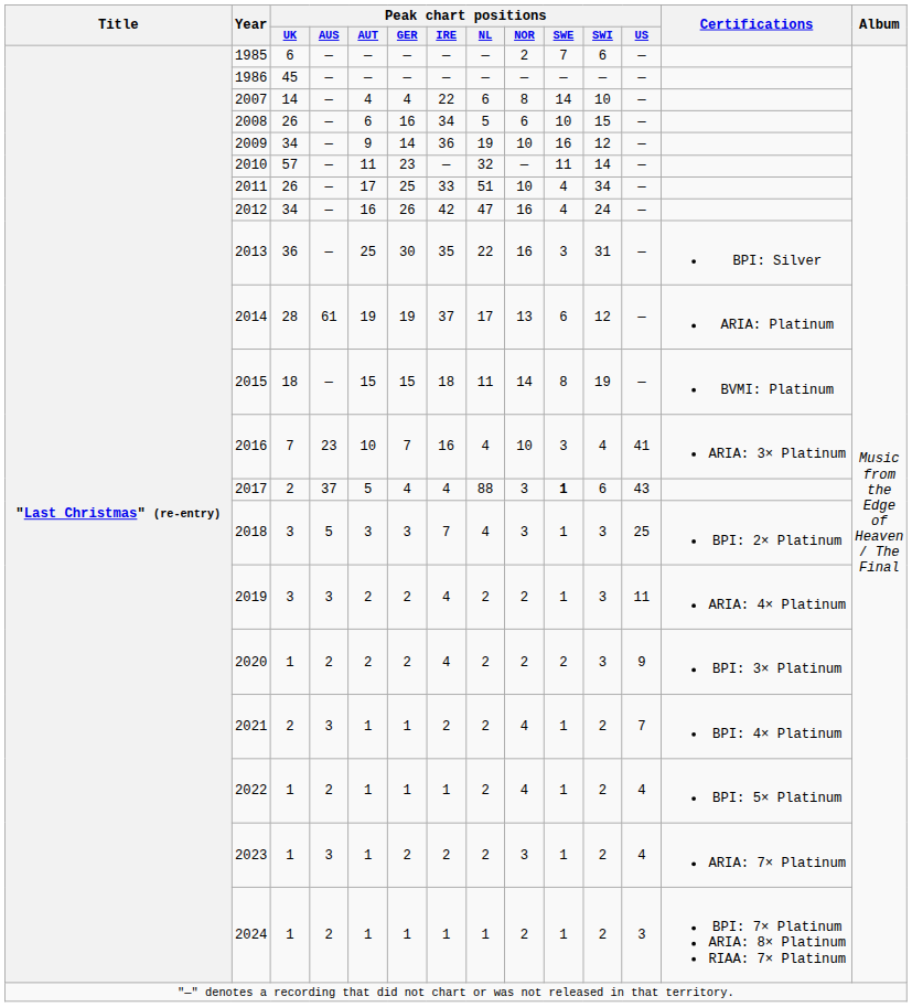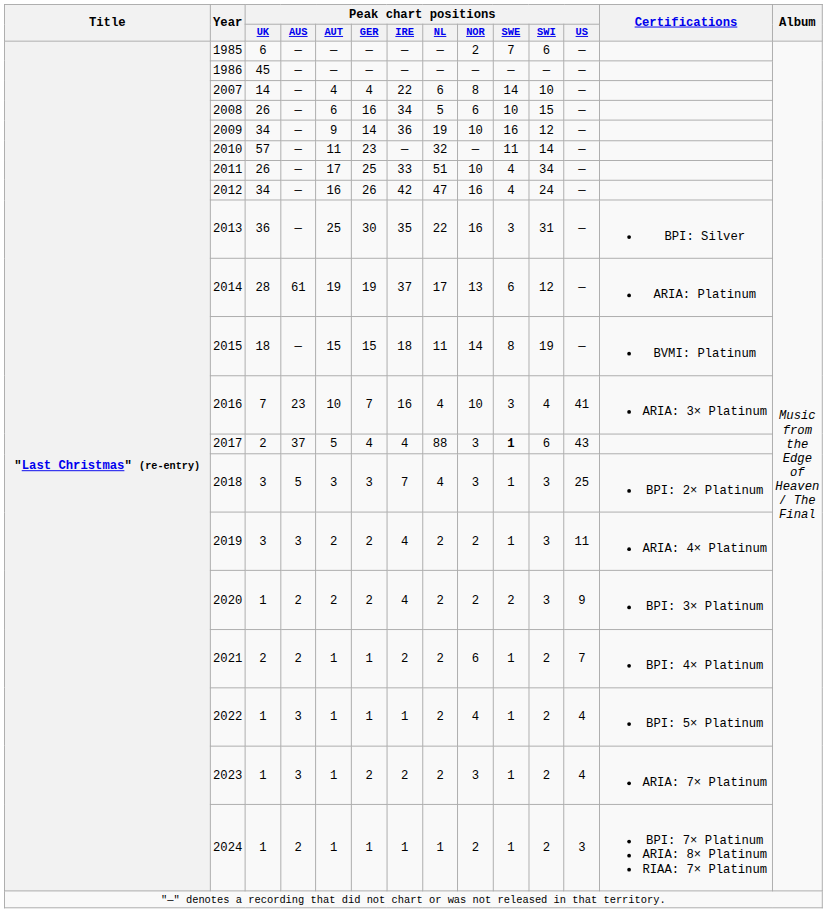2021 | Peak chart positions / AUS: 3 -> 2
2021 | Peak chart positions / NOR: 4 -> 6
2022 | Peak chart positions / AUS: 2 -> 3
